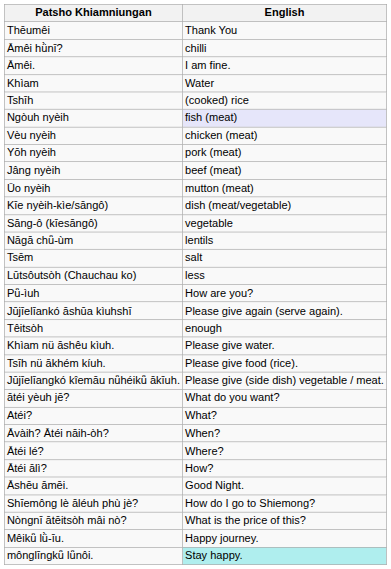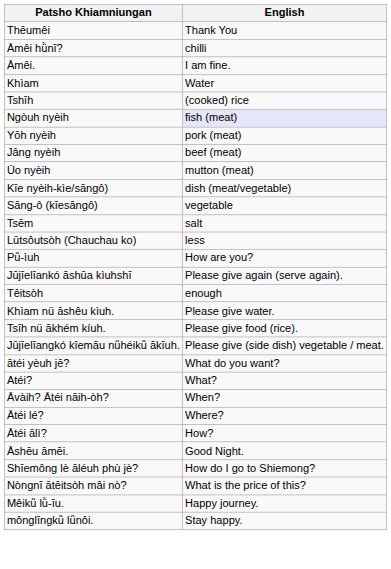- row: Vèu nyèih | chicken (meat)
- row: Nāgā chǖ-ùm | lentils
mônglīngkǖ lǖnôi. | English: paleturquoise background -> no background
